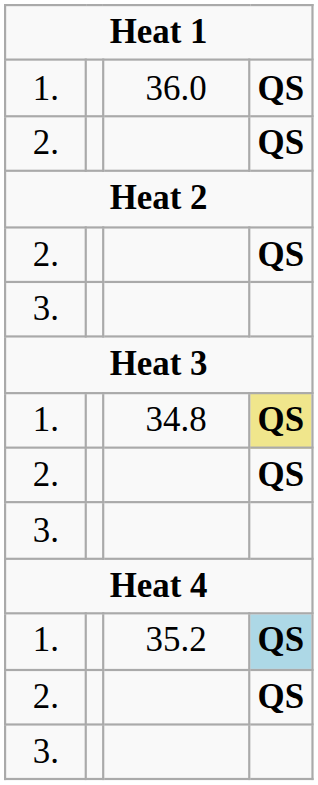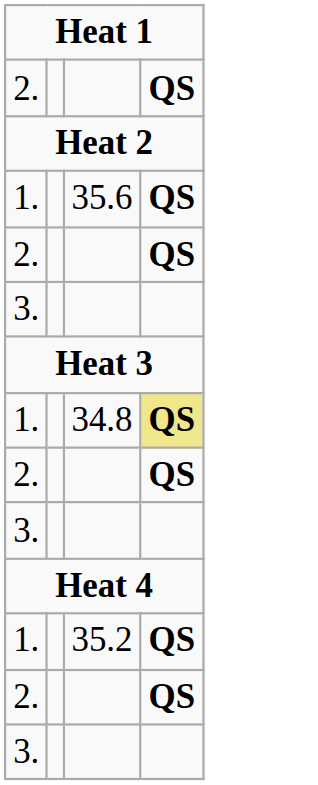- row: 1. | 36.0 | QS
+ row: 1. | 35.6 | QS
35.2 | column 4: lightblue background -> no background
